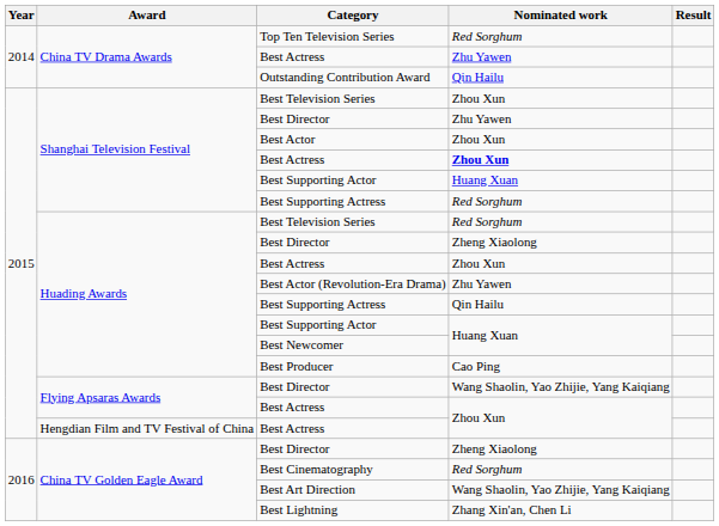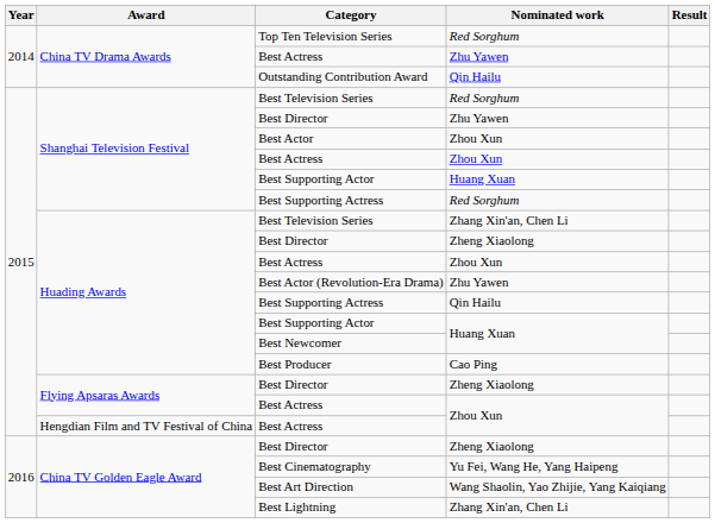Shanghai Television Festival / Best Television Series | Nominated work: Zhou Xun -> Red Sorghum
Shanghai Television Festival / Best Actress | Nominated work: bold -> normal
Huading Awards / Best Television Series | Nominated work: Red Sorghum -> Zhang Xin'an, Chen Li
Flying Apsaras Awards / Best Director | Nominated work: Wang Shaolin, Yao Zhijie, Yang Kaiqiang -> Zheng Xiaolong
Best Cinematography | Nominated work: Red Sorghum -> Yu Fei, Wang He, Yang Haipeng
